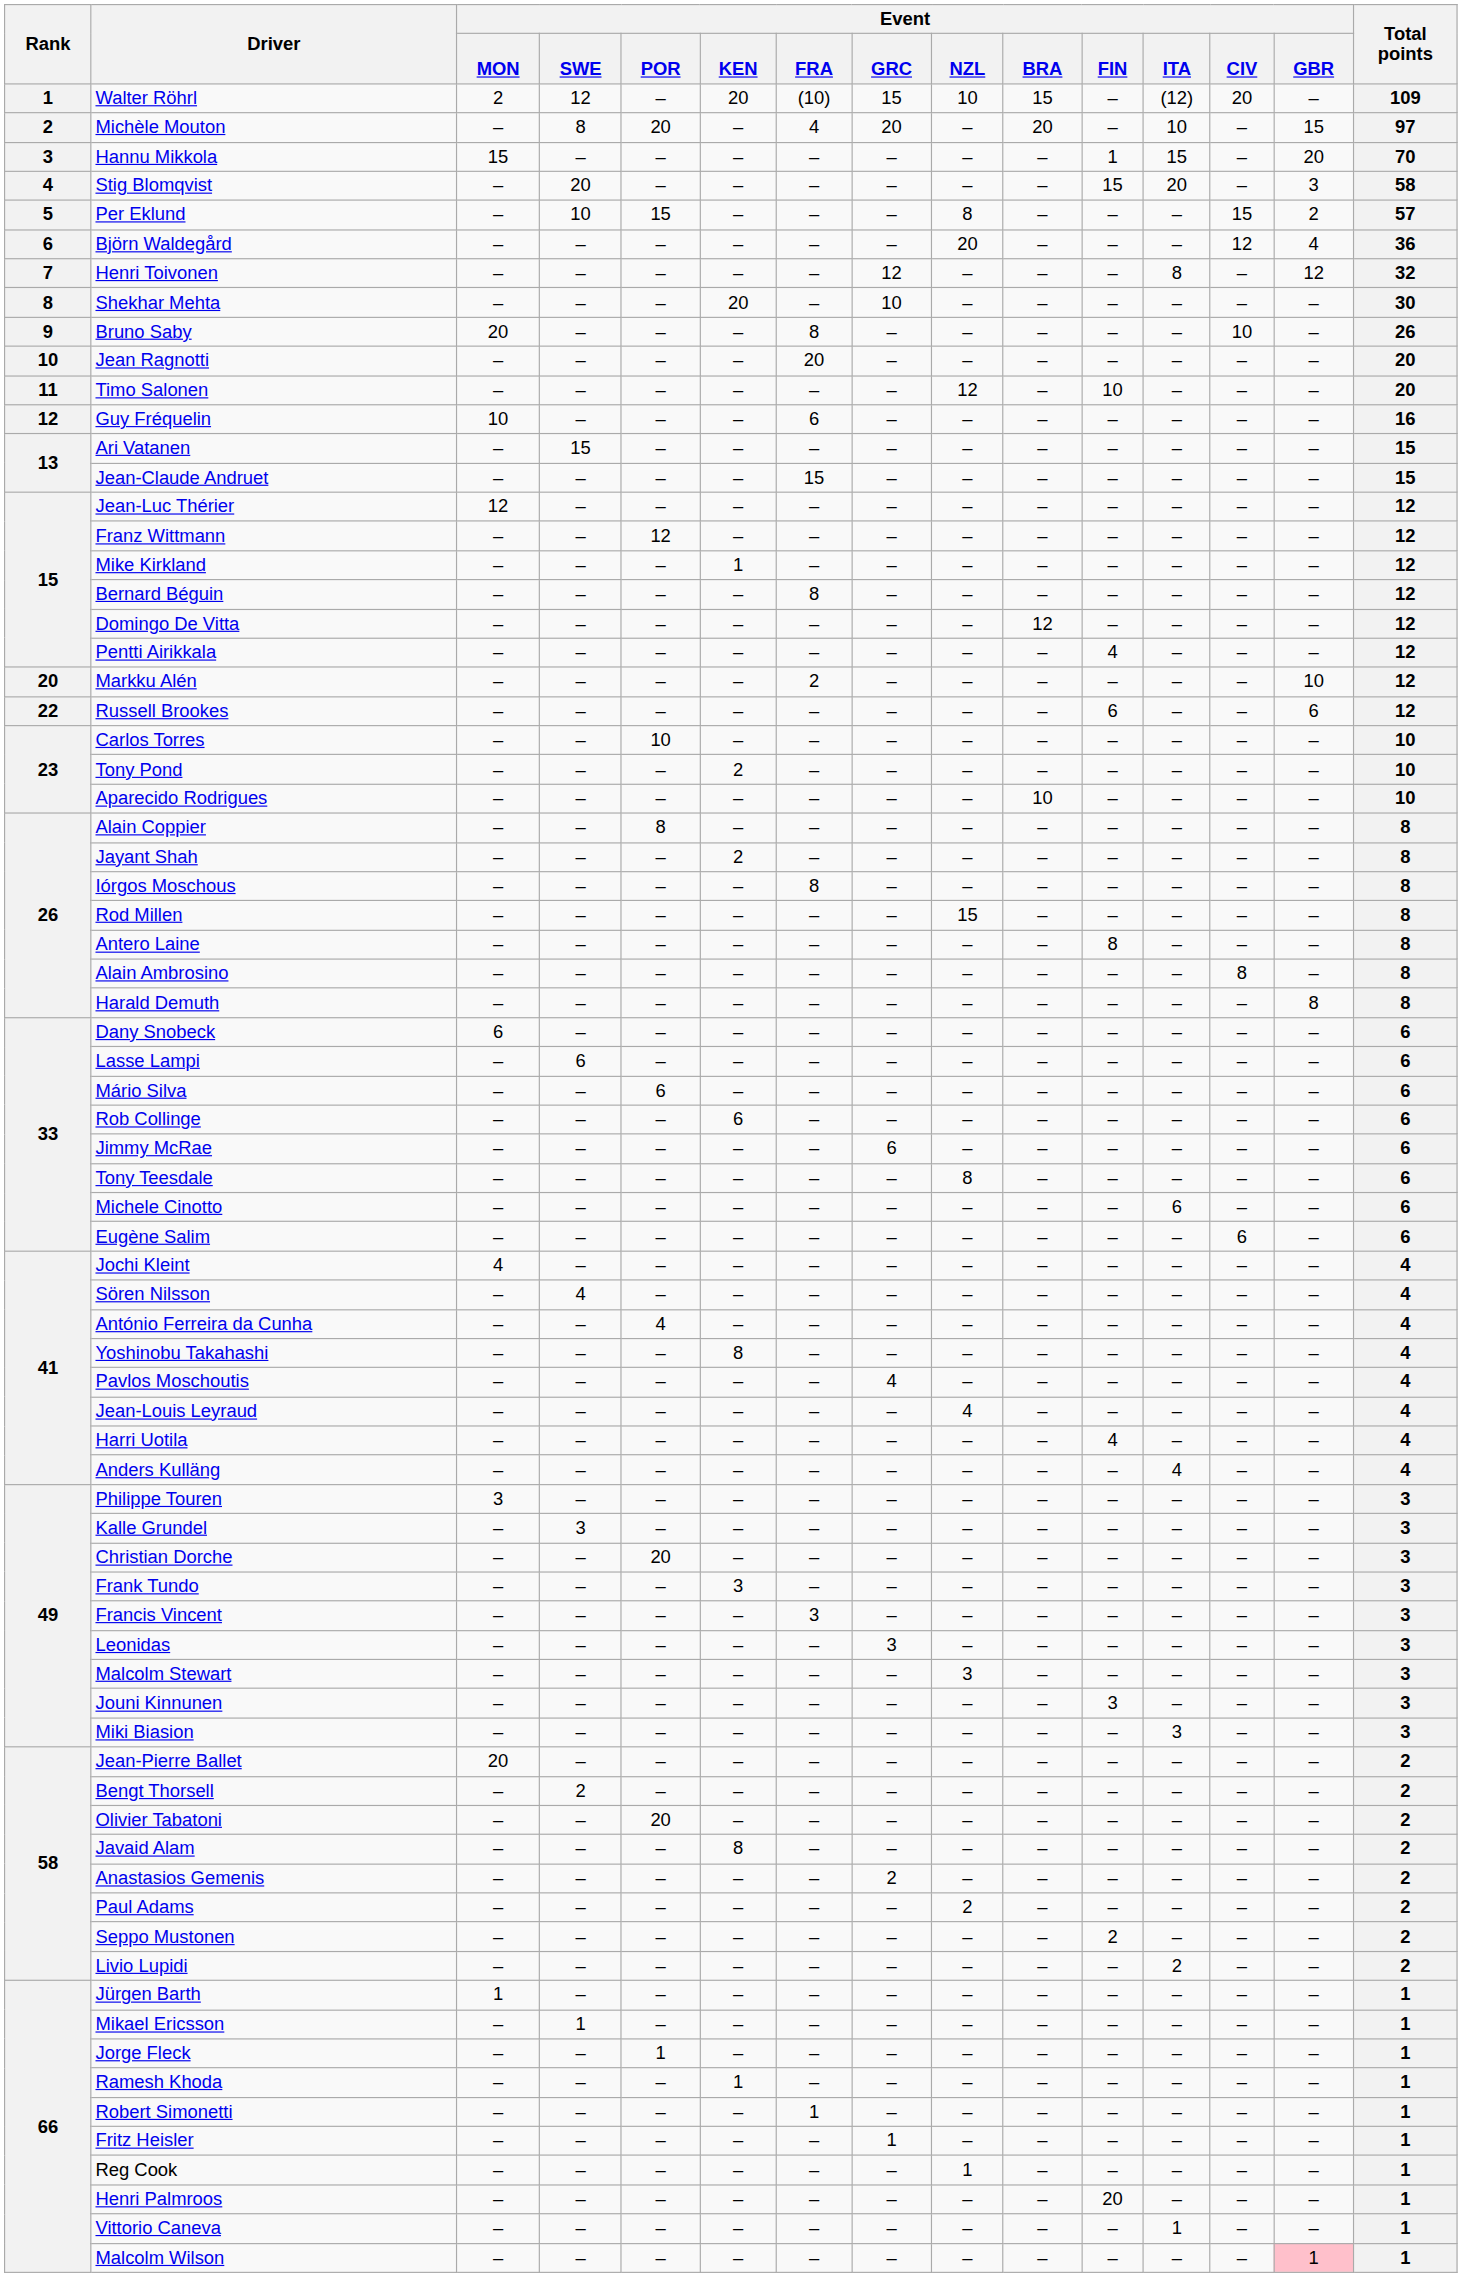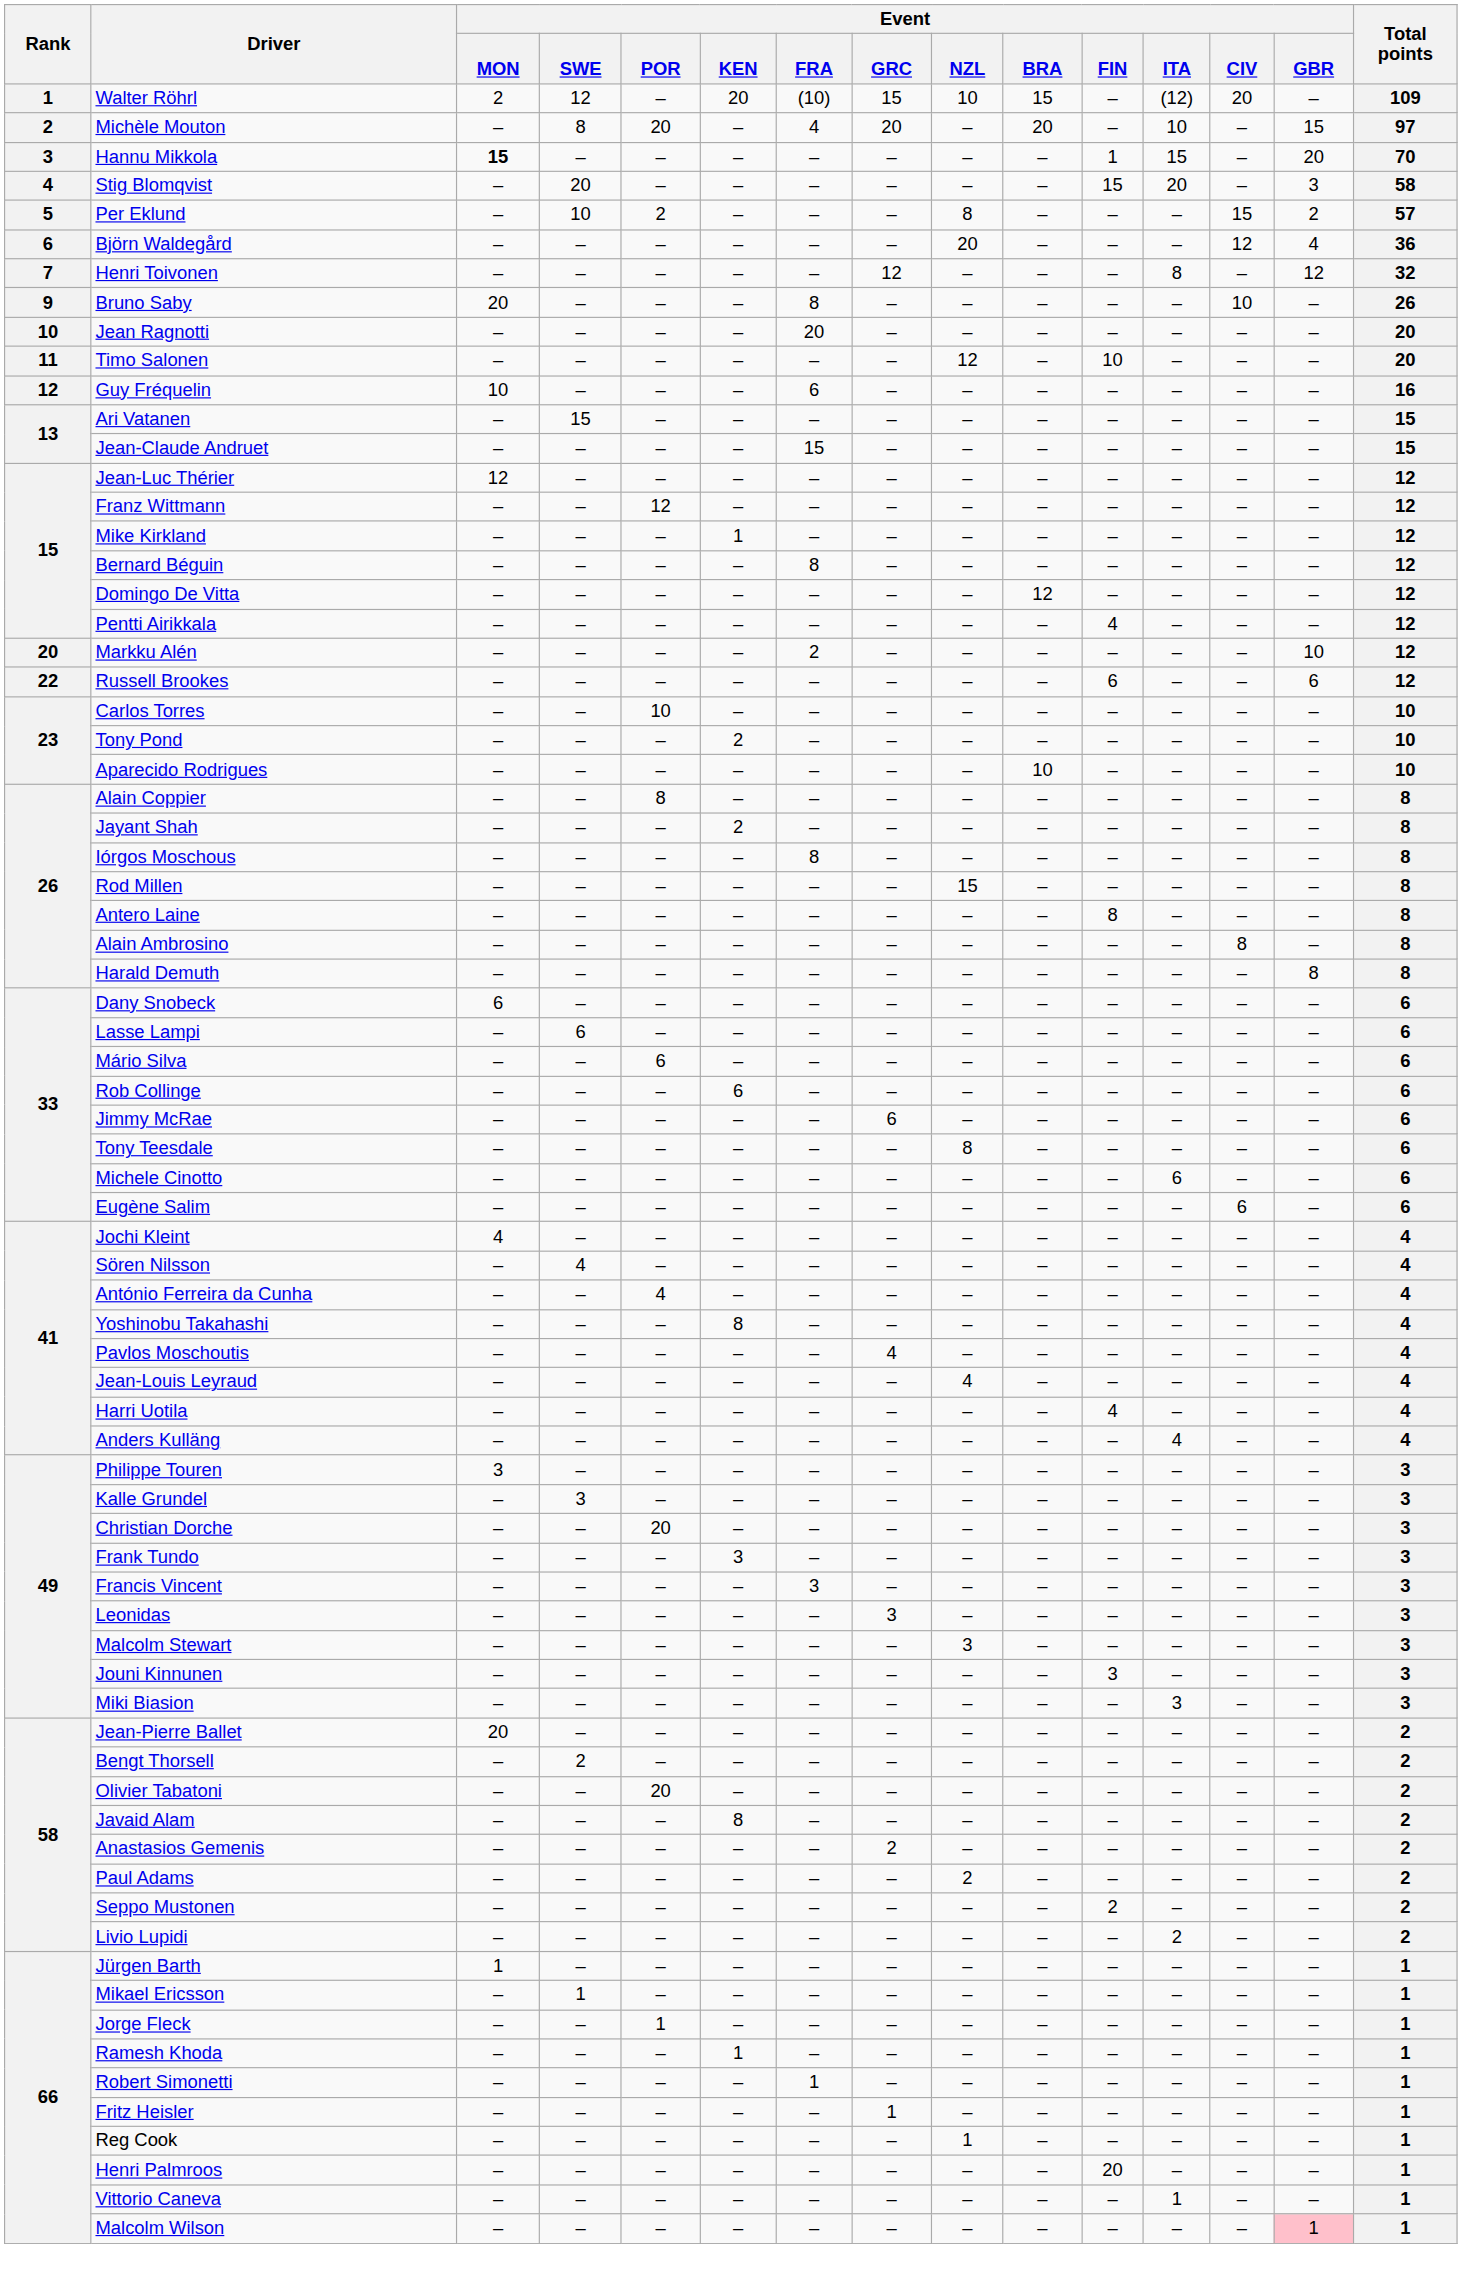Hannu Mikkola | Event / MON: normal -> bold
Per Eklund | Event / POR: 15 -> 2
- row: 8 | Shekhar Mehta | – | – | – | 20 | – | 10 | – | – | – | – | – | – | 30
